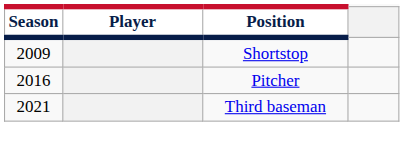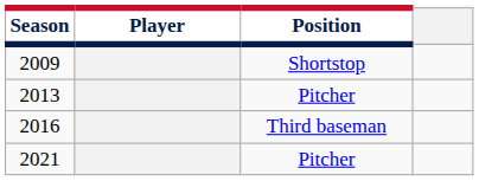+ row: 2013 | Pitcher
2016 | Position: Pitcher -> Third baseman
2021 | Position: Third baseman -> Pitcher
